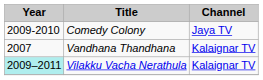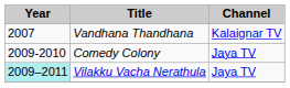rows swapped: Vandhana Thandhana <-> Comedy Colony
Vilakku Vacha Nerathula | Channel: Kalaignar TV -> Jaya TV
